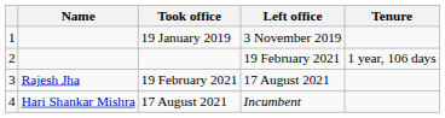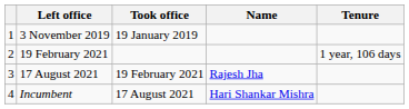columns swapped: Name <-> Left office
